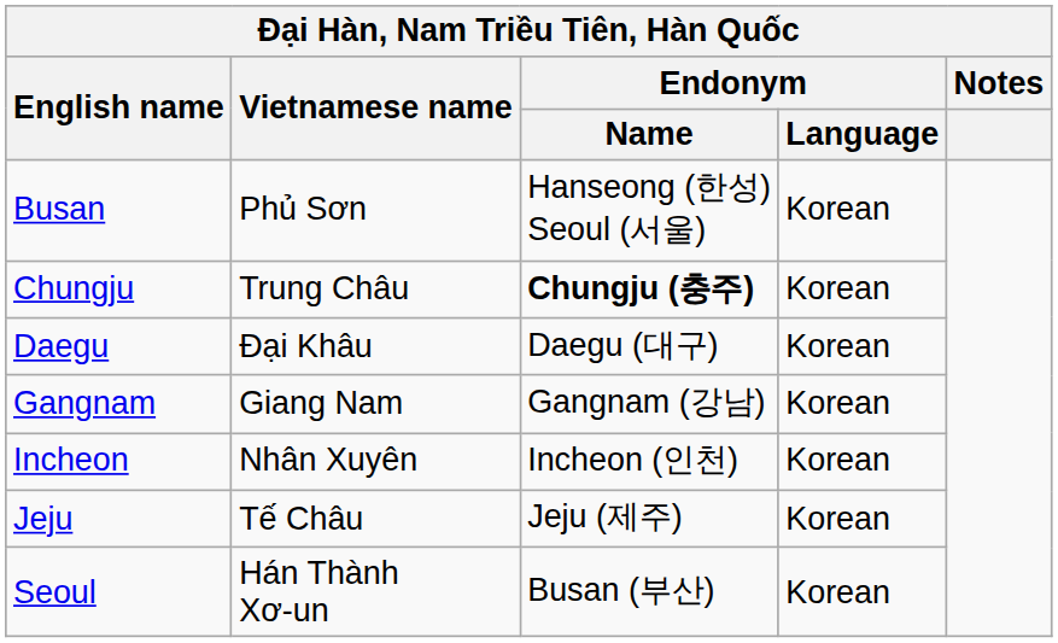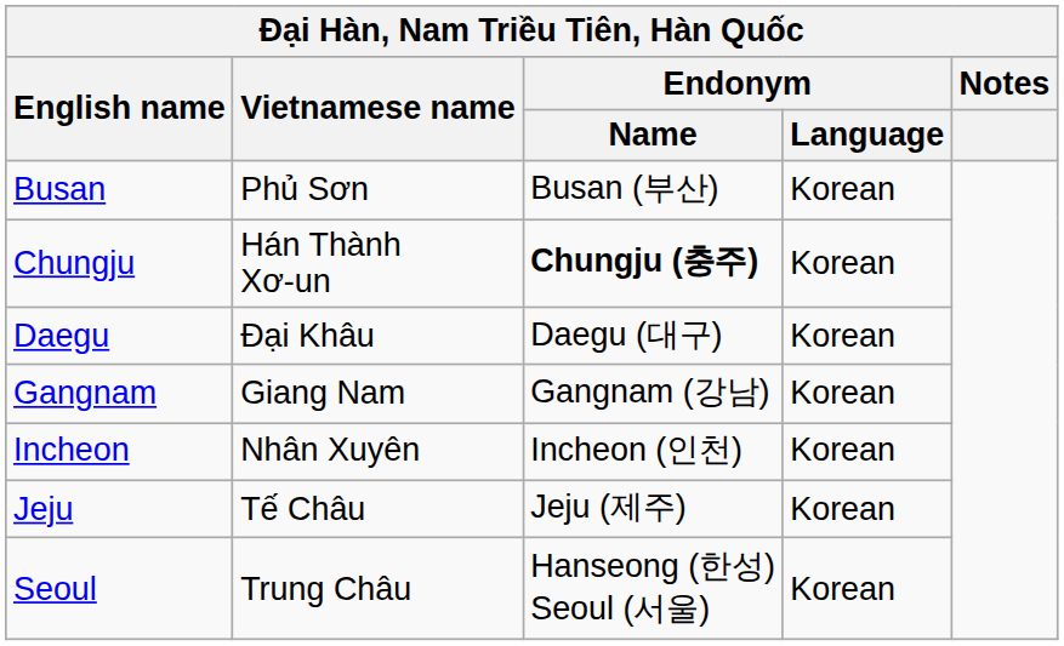Busan | Endonym / Name: Hanseong (한성) Seoul (서울) -> Busan (부산)
Chungju | Vietnamese name: Trung Châu -> Hán Thành Xơ-un
Seoul | Vietnamese name: Hán Thành Xơ-un -> Trung Châu
Seoul | Endonym / Name: Busan (부산) -> Hanseong (한성) Seoul (서울)
